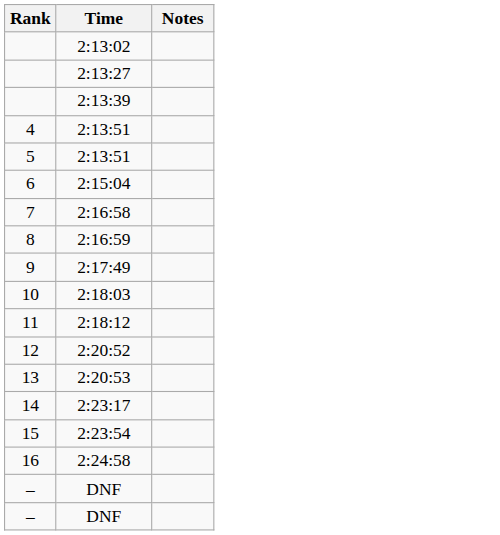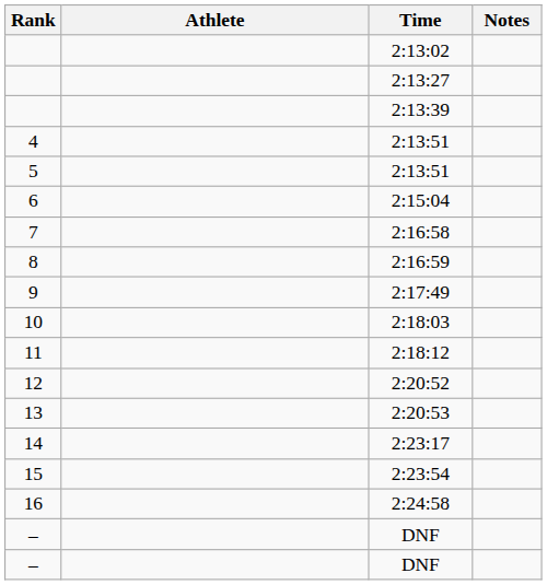+ column: Athlete
